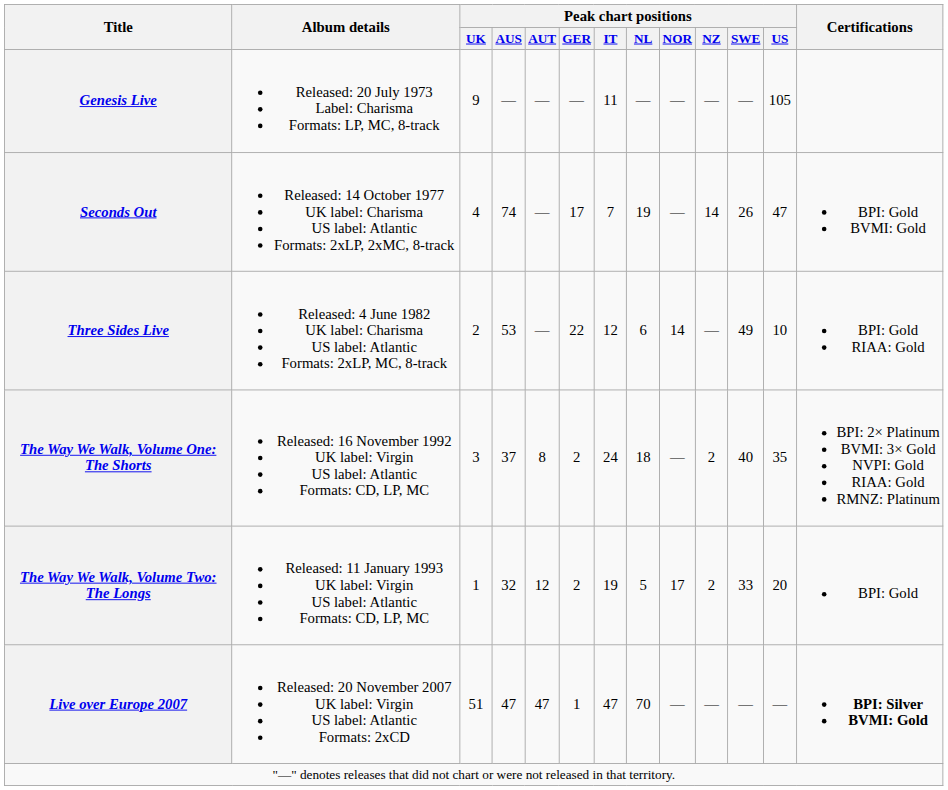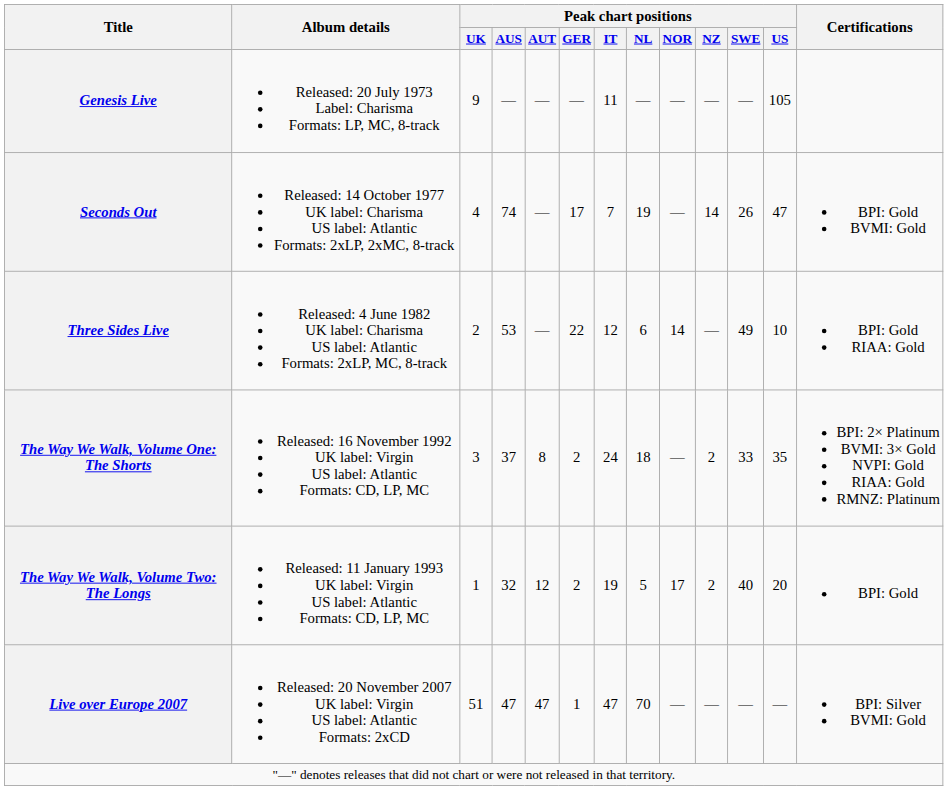The Way We Walk, Volume One: The Shorts | Peak chart positions / SWE: 40 -> 33
The Way We Walk, Volume Two: The Longs | Peak chart positions / SWE: 33 -> 40
Live over Europe 2007 | Certifications: bold -> normal
